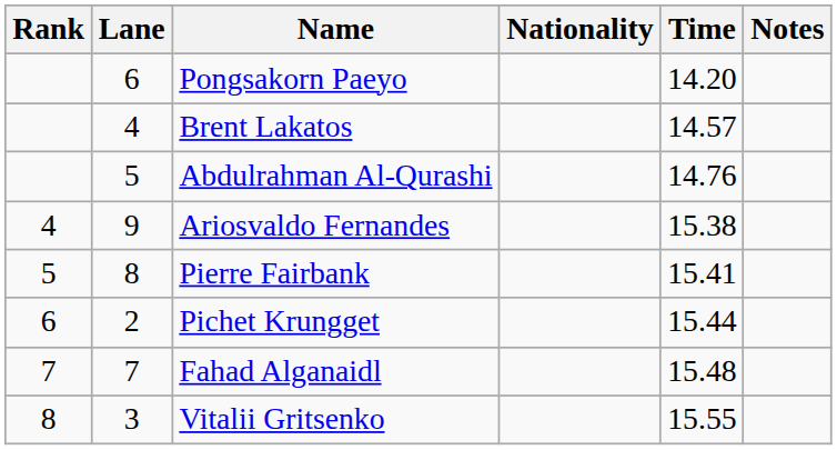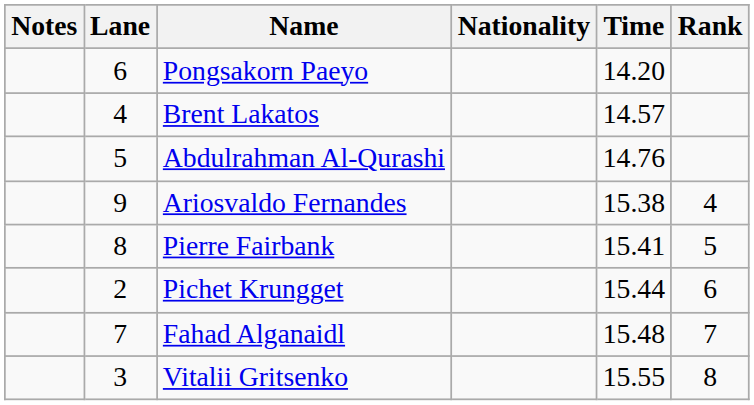columns swapped: Rank <-> Notes
